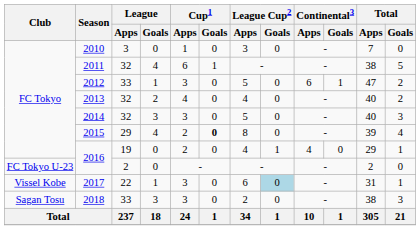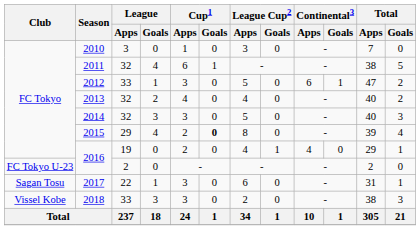2017 | Club: Vissel Kobe -> Sagan Tosu
2017 | League Cup2 / Goals: lightblue background -> no background
2018 | Club: Sagan Tosu -> Vissel Kobe
